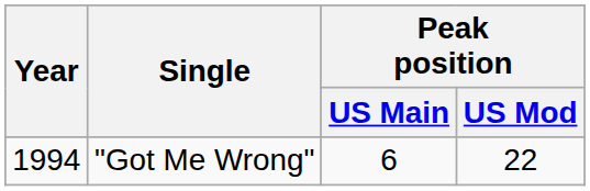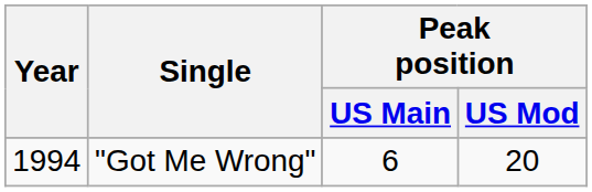"Got Me Wrong" | Peak position / US Mod: 22 -> 20
